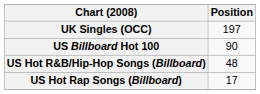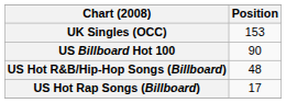UK Singles (OCC) | Position: 197 -> 153
